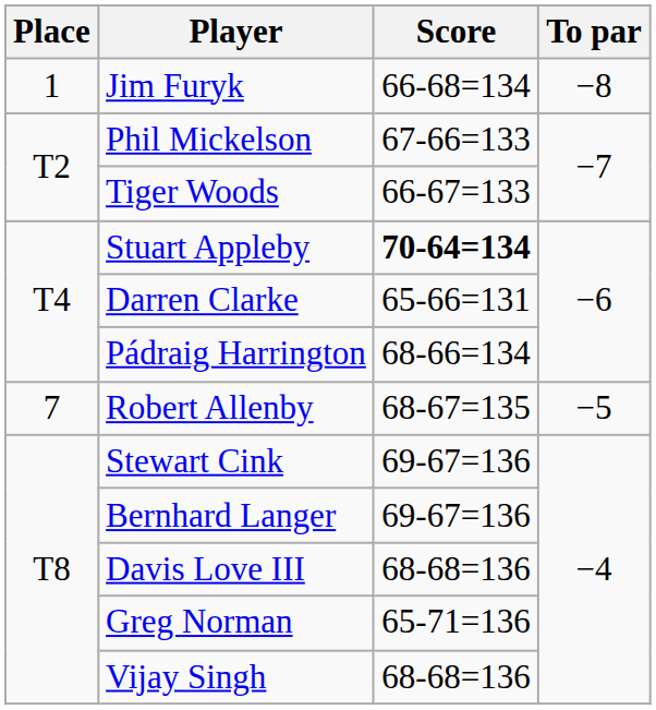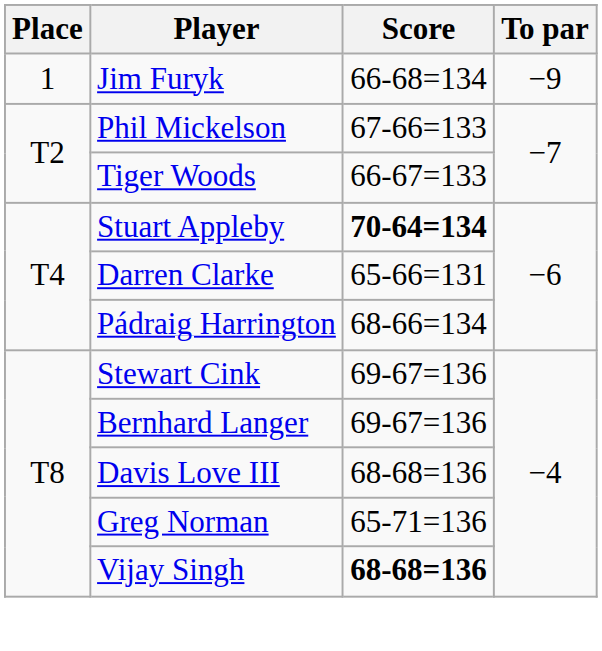Jim Furyk | To par: −8 -> −9
- row: 7 | Robert Allenby | 68-67=135 | −5
Vijay Singh | Score: normal -> bold
